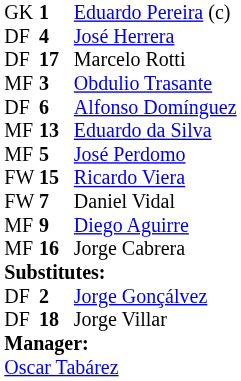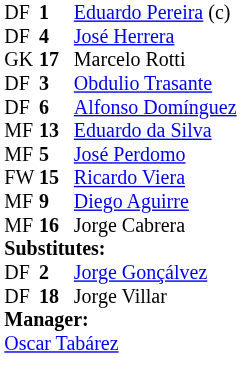Eduardo Pereira (c) | column 1: GK -> DF
Marcelo Rotti | column 1: DF -> GK
Obdulio Trasante | column 1: MF -> DF
- row: FW | 7 | Daniel Vidal
